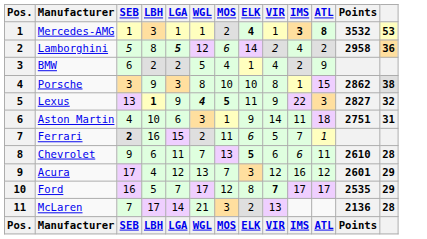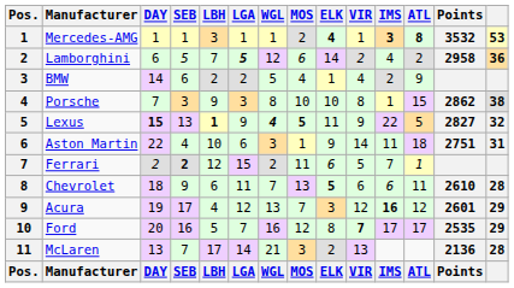+ column: DAY | 1 | 6 | 14 | 7 | 15 | 22 | 2 | 18 | 19 | 20 | 13 | DAY
Lamborghini | LBH: 8 -> 7
Lexus | ATL: 3 -> 5
Ferrari | LBH: 16 -> 12
Acura | IMS: normal -> bold
Ford | WGL: 17 -> 16
